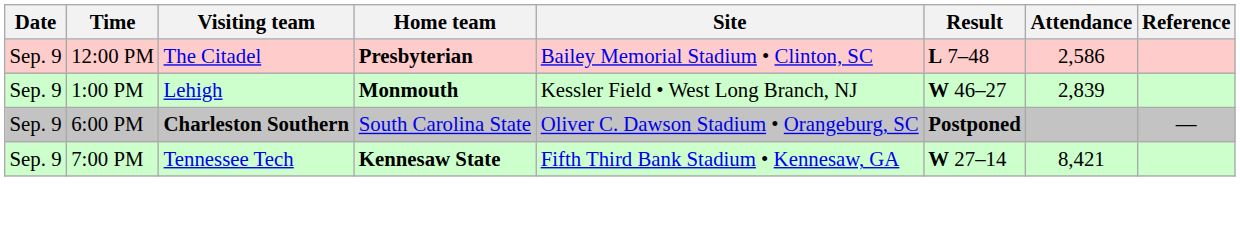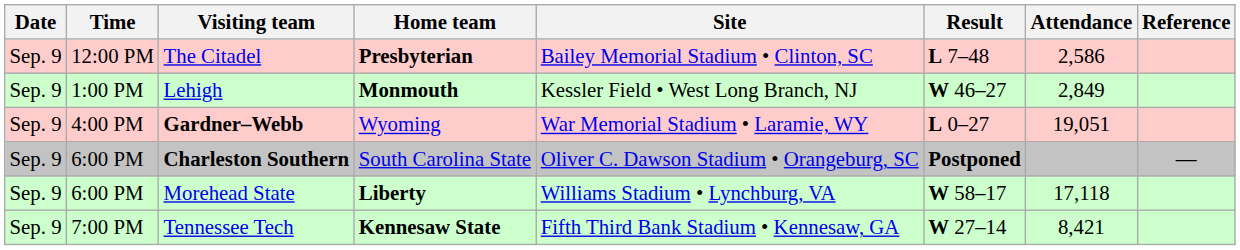Lehigh | Attendance: 2,839 -> 2,849
+ row: Sep. 9 | 4:00 PM | Gardner–Webb | Wyoming | War Memorial Stadium • Laramie, WY | L 0–27 | 19,051
+ row: Sep. 9 | 6:00 PM | Morehead State | Liberty | Williams Stadium • Lynchburg, VA | W 58–17 | 17,118
